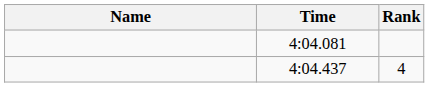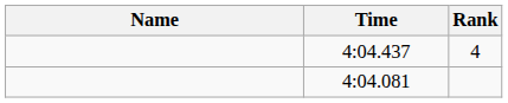rows swapped: 4:04.081 <-> 4:04.437
